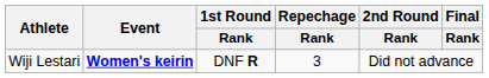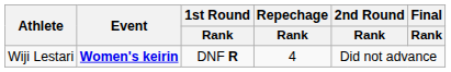Wiji Lestari | Repechage / Rank: 3 -> 4
